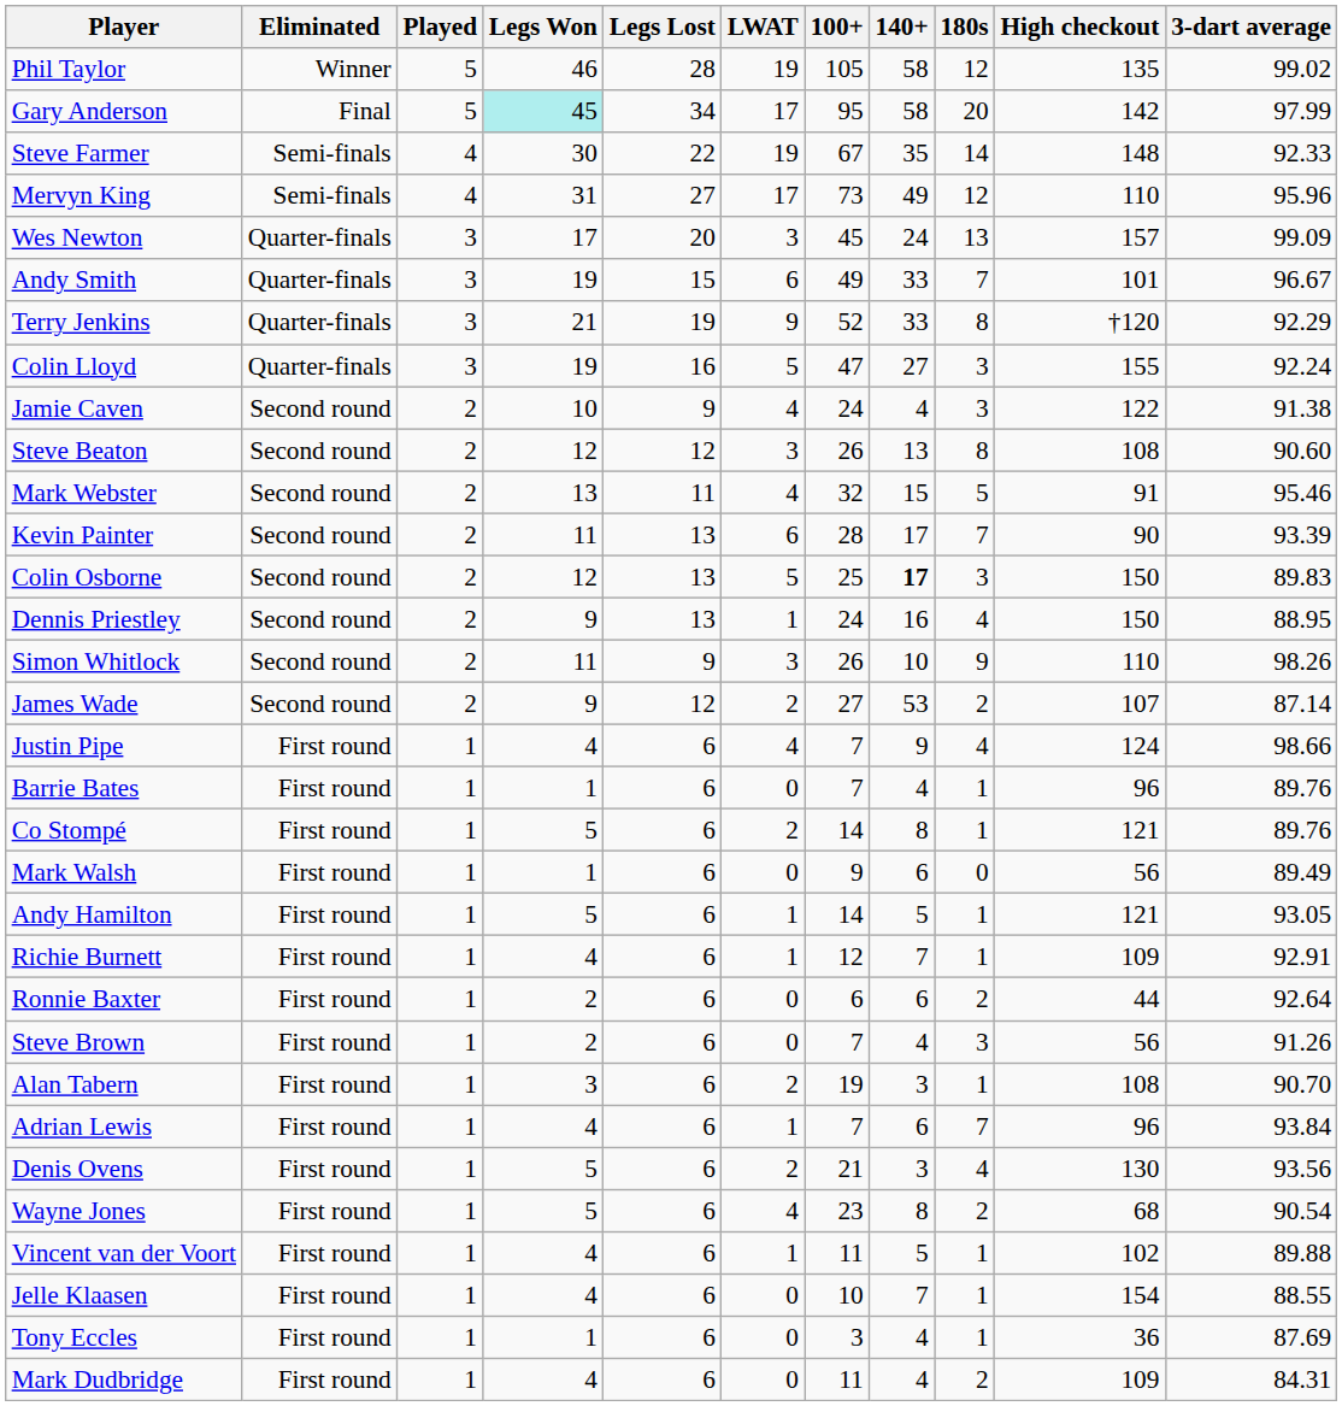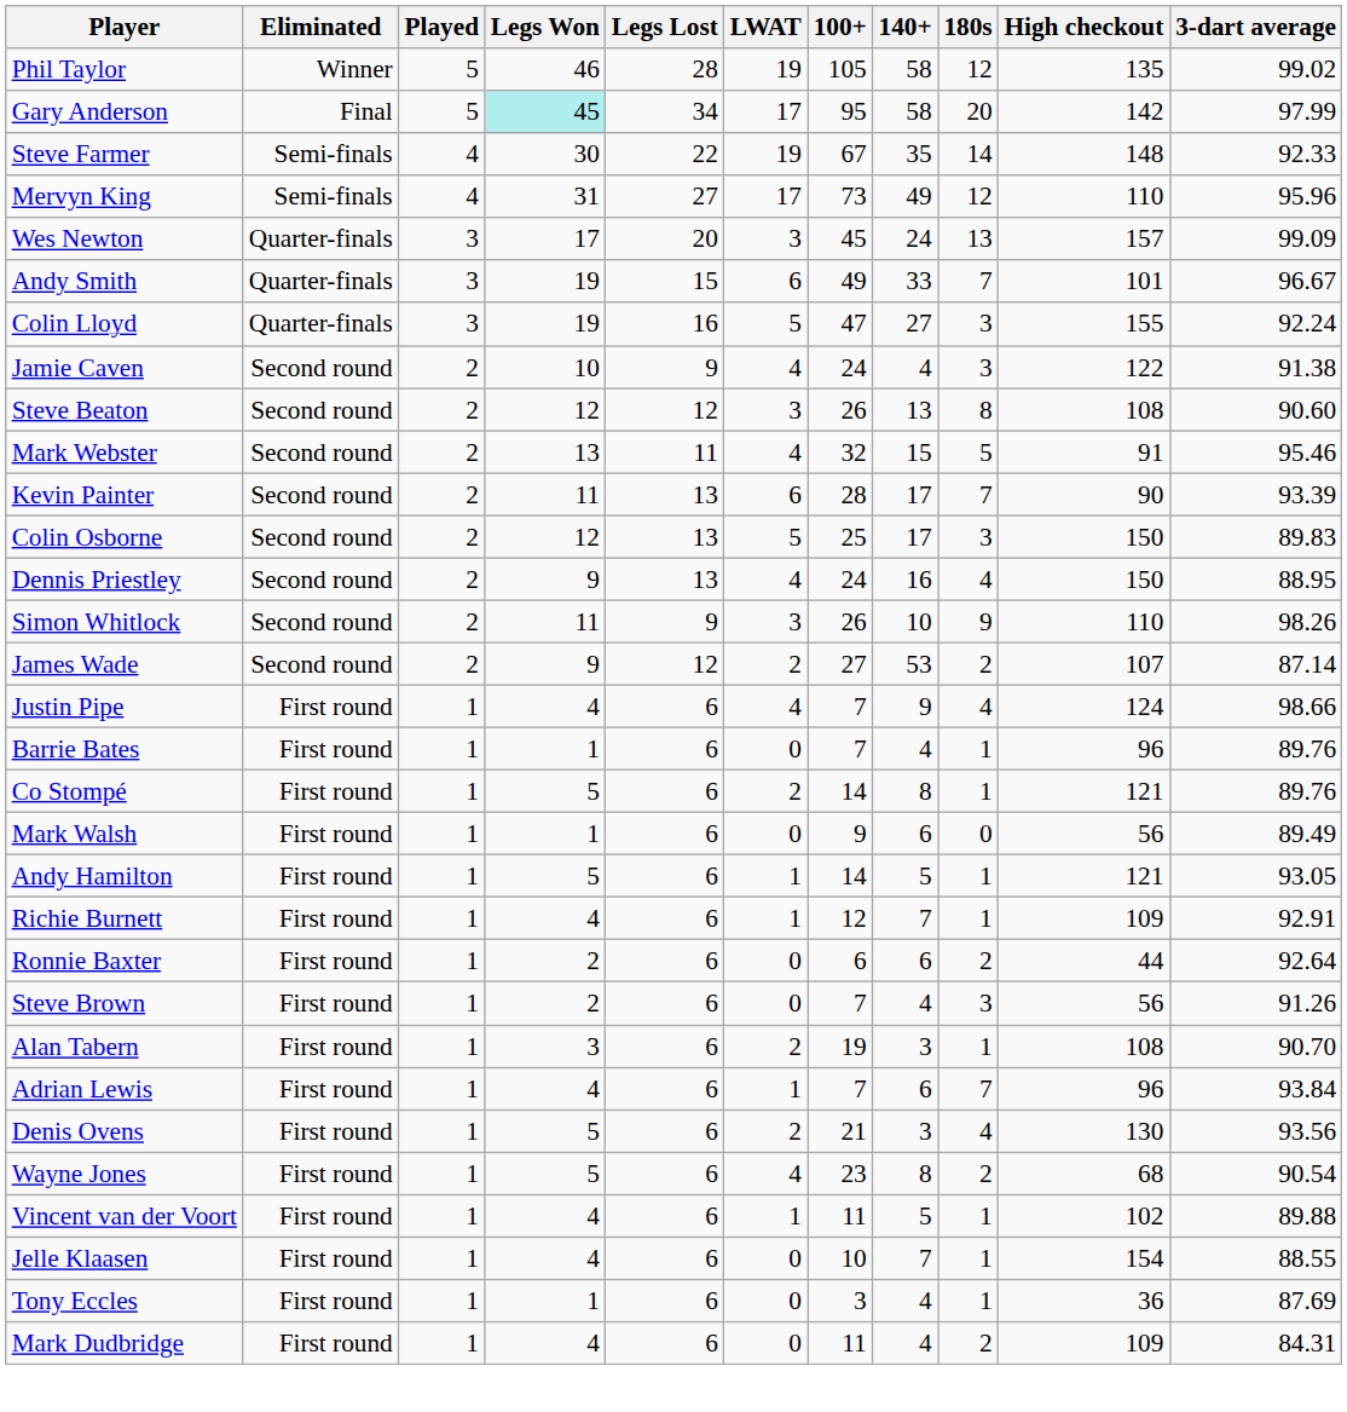- row: Terry Jenkins | Quarter-finals | 3 | 21 | 19 | 9 | 52 | 33 | 8 | †120 | 92.29
Colin Osborne | 140+: bold -> normal
Dennis Priestley | LWAT: 1 -> 4
